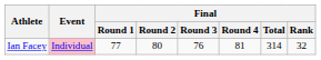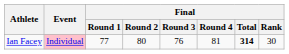Ian Facey | Final / Total: normal -> bold
Ian Facey | Final / Rank: 32 -> 30
